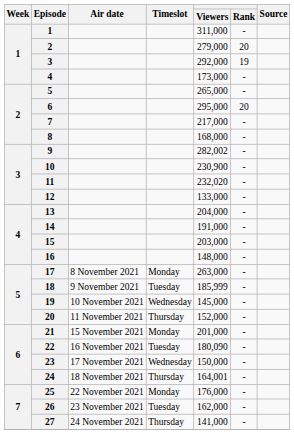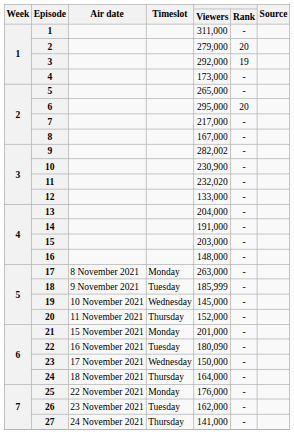8 | Viewers: 168,000 -> 167,000
24 | Viewers: 164,001 -> 164,000
